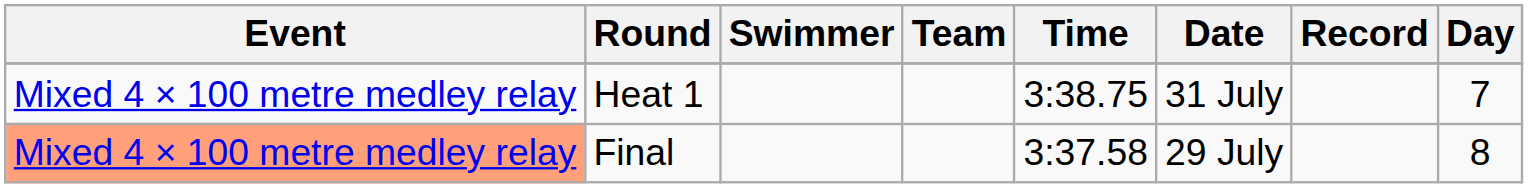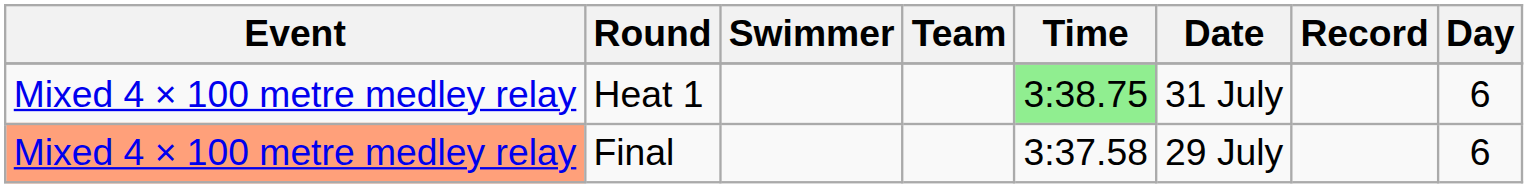Heat 1 | Time: no background -> lightgreen background
Heat 1 | Day: 7 -> 6
Final | Day: 8 -> 6
